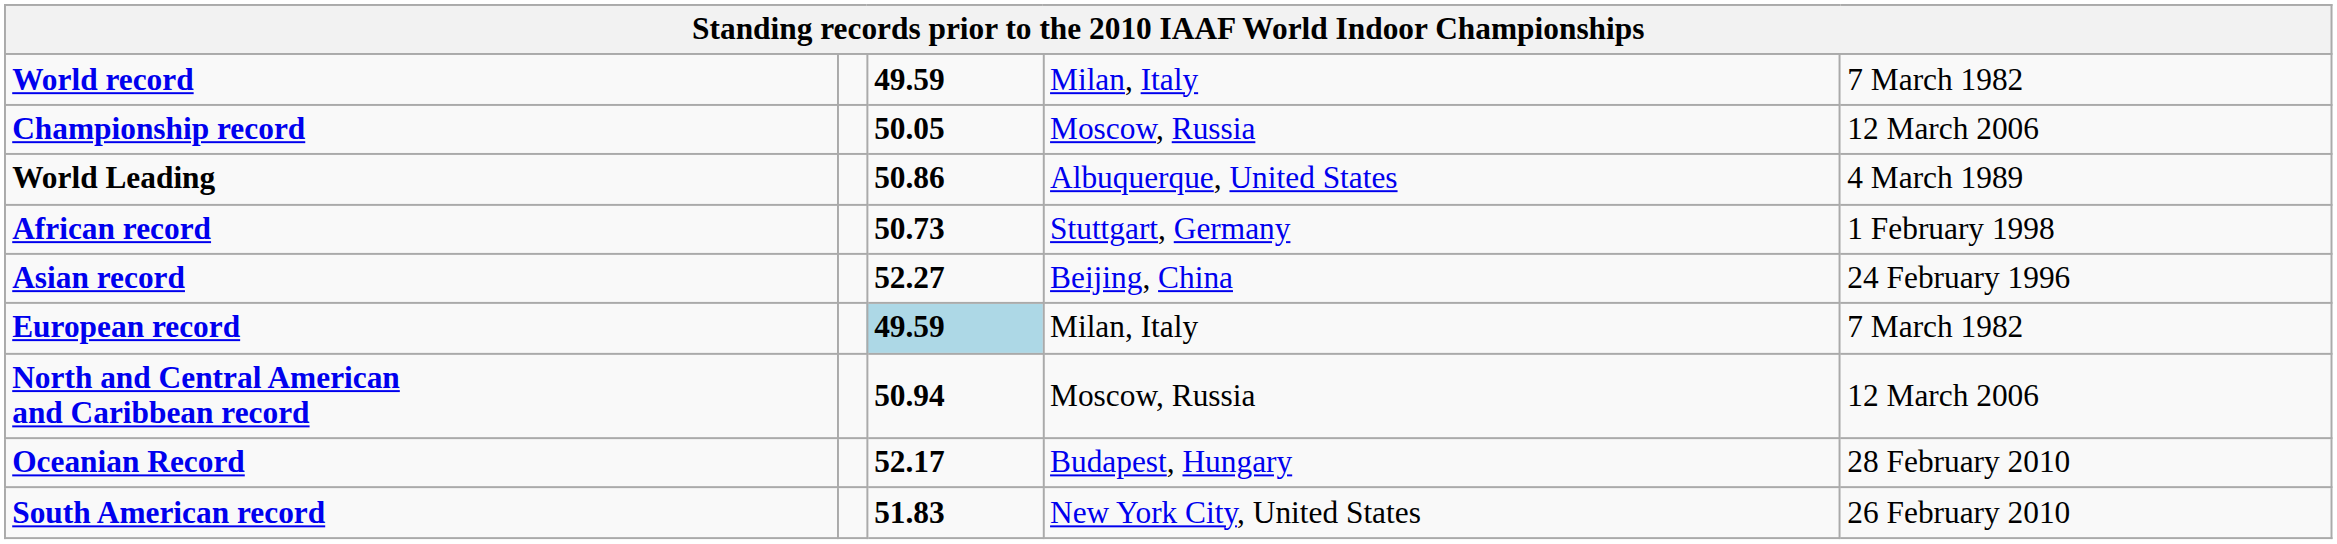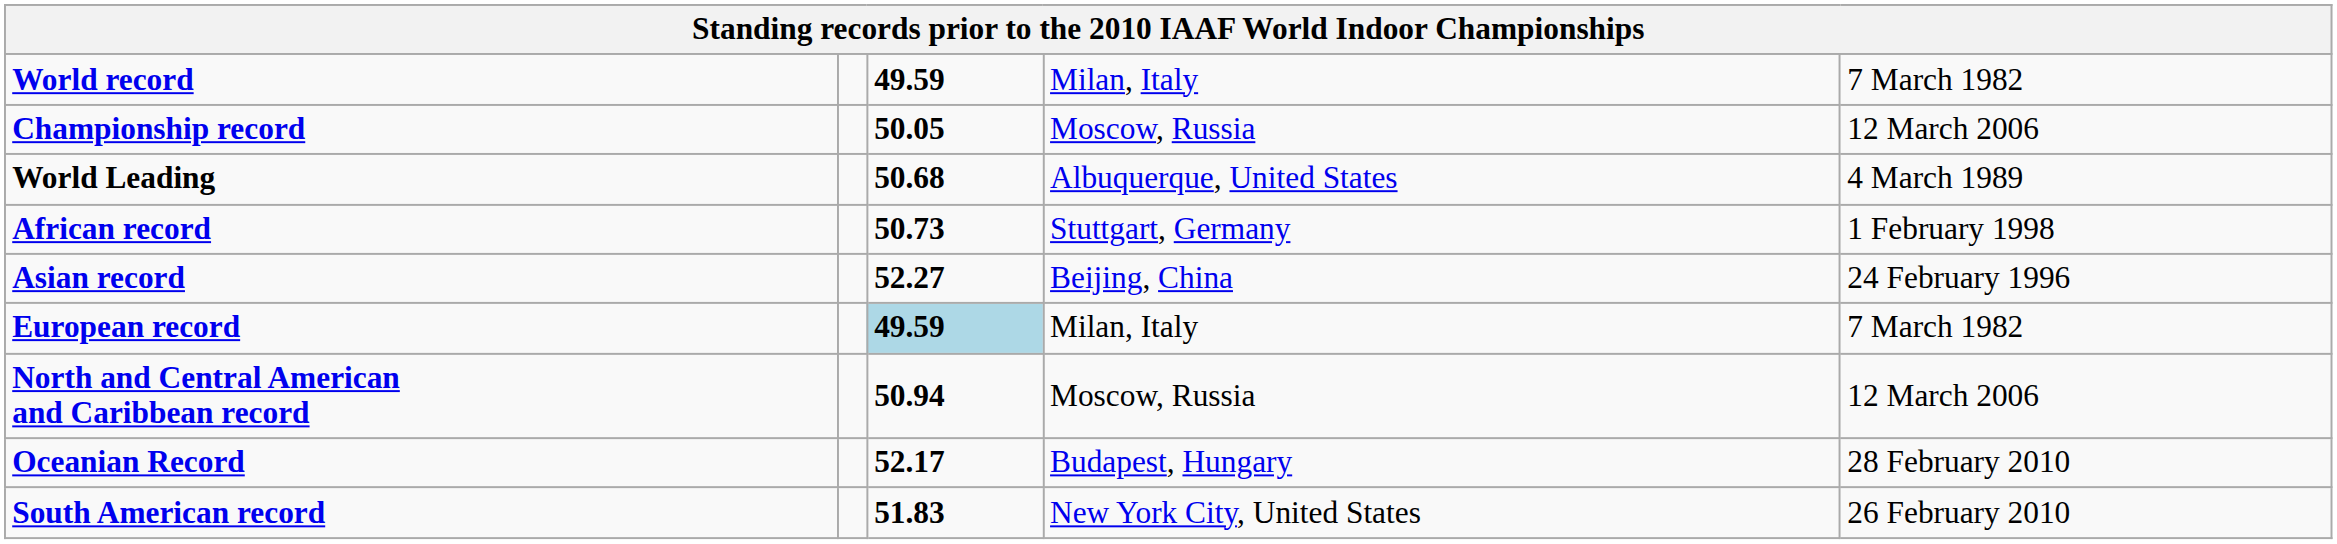World Leading | column 3: 50.86 -> 50.68
